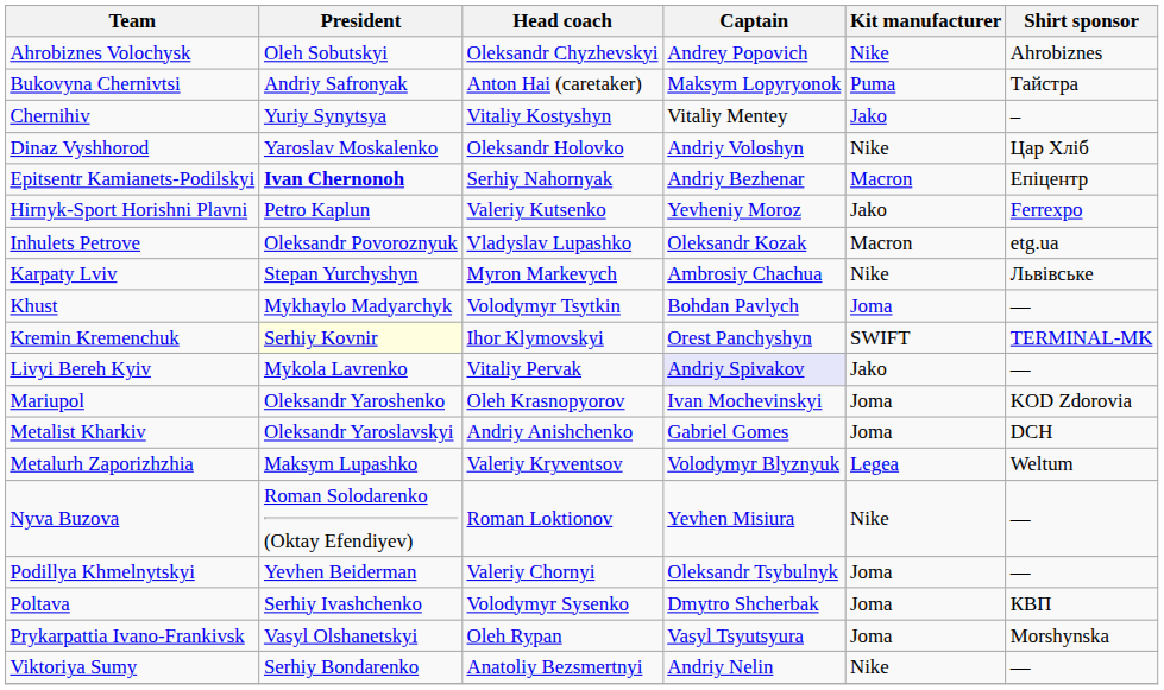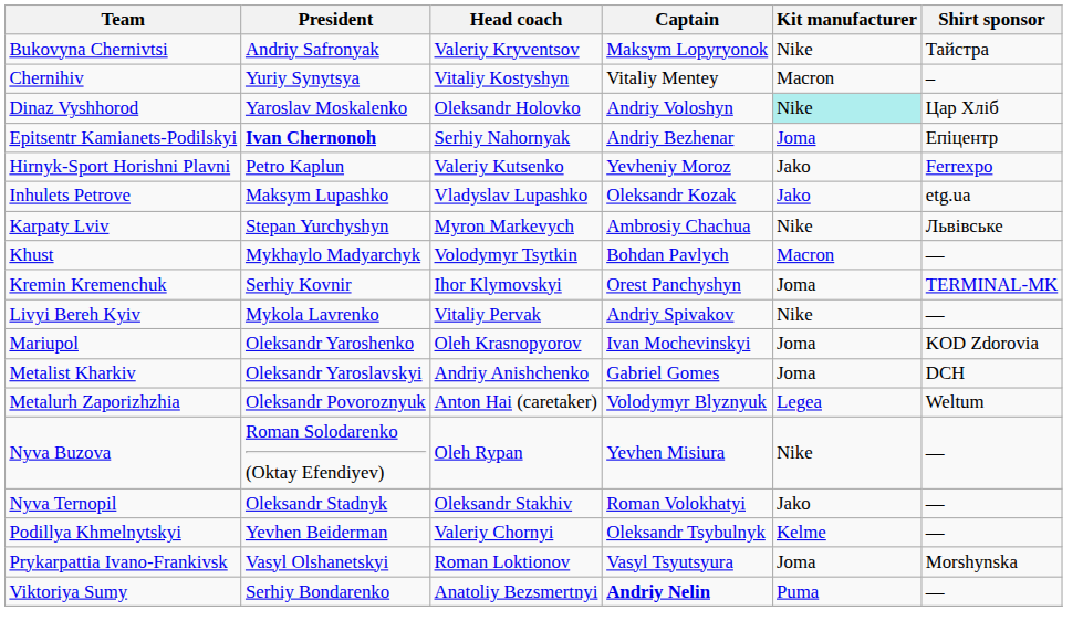- row: Ahrobiznes Volochysk | Oleh Sobutskyi | Oleksandr Chyzhevskyi | Andrey Popovich | Nike | Ahrobiznes
Bukovyna Chernivtsi | Head coach: Anton Hai (caretaker) -> Valeriy Kryventsov
Bukovyna Chernivtsi | Kit manufacturer: Puma -> Nike
Chernihiv | Kit manufacturer: Jako -> Macron
Dinaz Vyshhorod | Kit manufacturer: no background -> paleturquoise background
Epitsentr Kamianets-Podilskyi | Kit manufacturer: Macron -> Joma
Inhulets Petrove | President: Oleksandr Povoroznyuk -> Maksym Lupashko
Inhulets Petrove | Kit manufacturer: Macron -> Jako
Khust | Kit manufacturer: Joma -> Macron
Kremin Kremenchuk | President: lightyellow background -> no background
Kremin Kremenchuk | Kit manufacturer: SWIFT -> Joma
Livyi Bereh Kyiv | Captain: lavender background -> no background
Livyi Bereh Kyiv | Kit manufacturer: Jako -> Nike
Metalurh Zaporizhzhia | President: Maksym Lupashko -> Oleksandr Povoroznyuk
Metalurh Zaporizhzhia | Head coach: Valeriy Kryventsov -> Anton Hai (caretaker)
Nyva Buzova | Head coach: Roman Loktionov -> Oleh Rypan
+ row: Nyva Ternopil | Oleksandr Stadnyk | Oleksandr Stakhiv | Roman Volokhatyi | Jako | —
Podillya Khmelnytskyi | Kit manufacturer: Joma -> Kelme
- row: Poltava | Serhiy Ivashchenko | Volodymyr Sysenko | Dmytro Shcherbak | Joma | КВП
Prykarpattia Ivano-Frankivsk | Head coach: Oleh Rypan -> Roman Loktionov
Viktoriya Sumy | Captain: normal -> bold
Viktoriya Sumy | Kit manufacturer: Nike -> Puma
